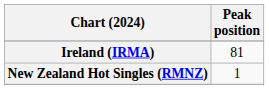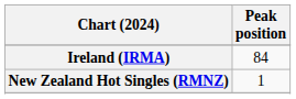Ireland (IRMA) | Peak position: 81 -> 84
